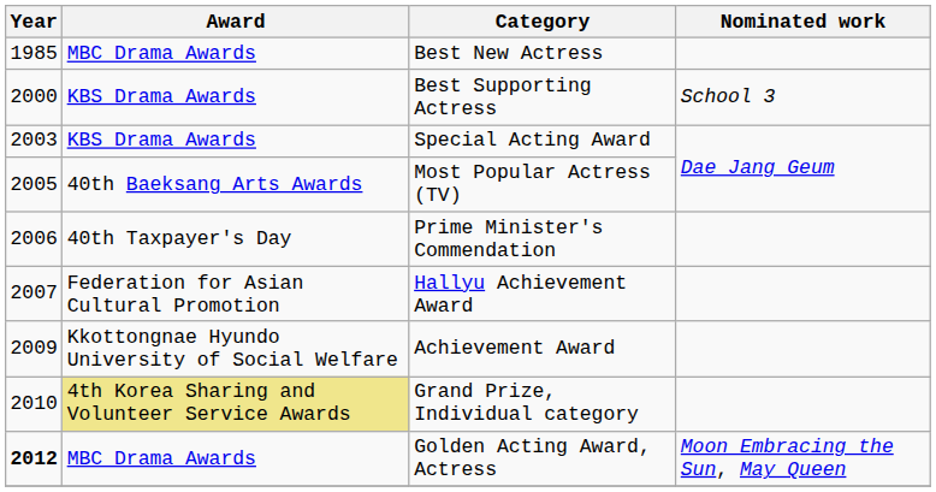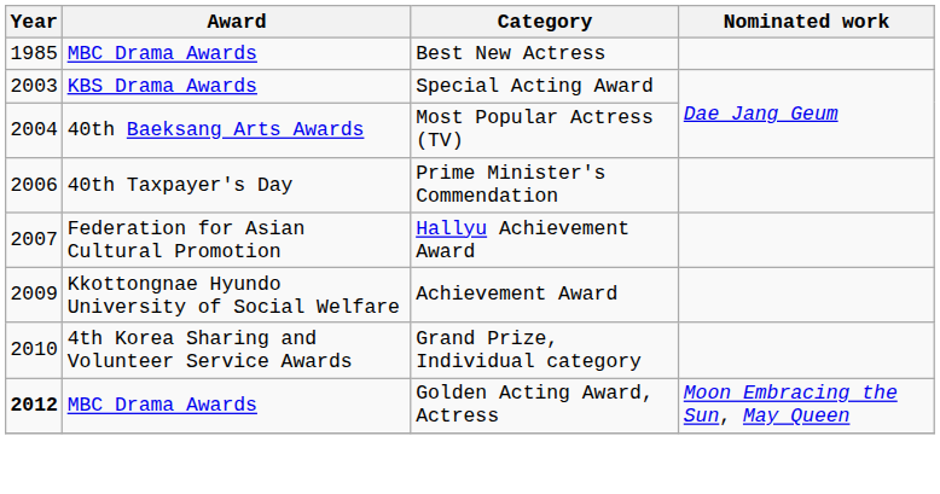- row: 2000 | KBS Drama Awards | Best Supporting Actress | School 3
Most Popular Actress (TV) | Year: 2005 -> 2004
Grand Prize, Individual category | Award: khaki background -> no background
